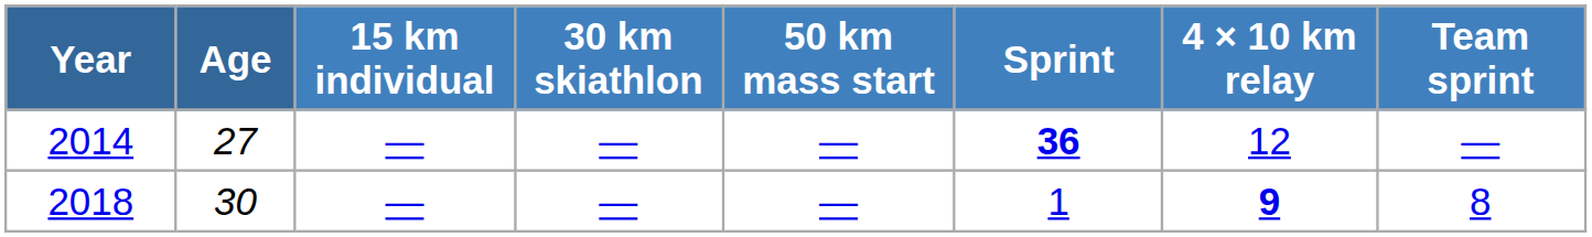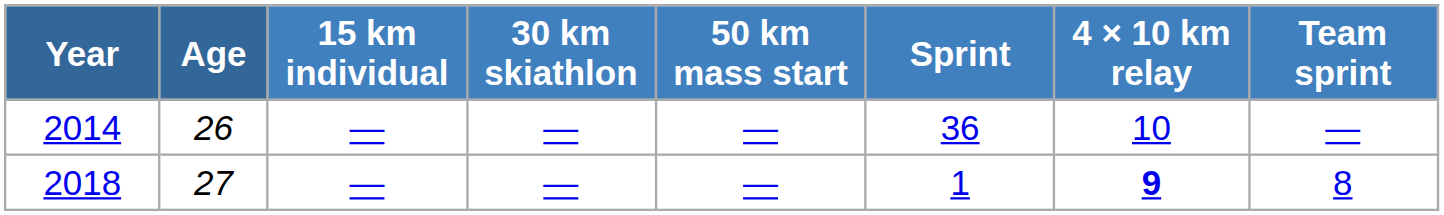2014 | Age: 27 -> 26
2014 | Sprint: bold -> normal
2014 | 4 × 10 km relay: 12 -> 10
2018 | Age: 30 -> 27
